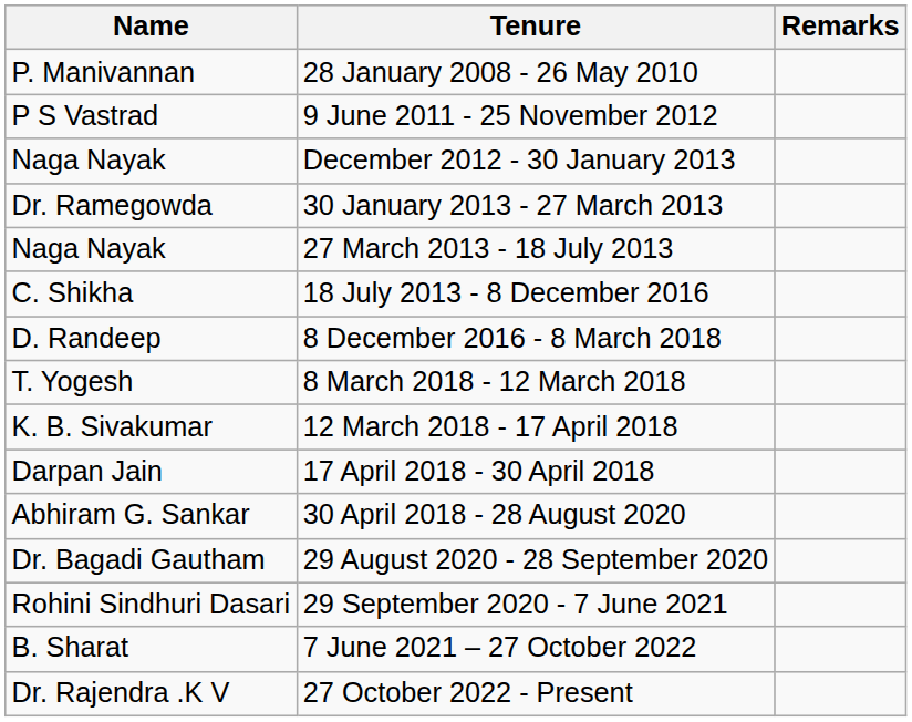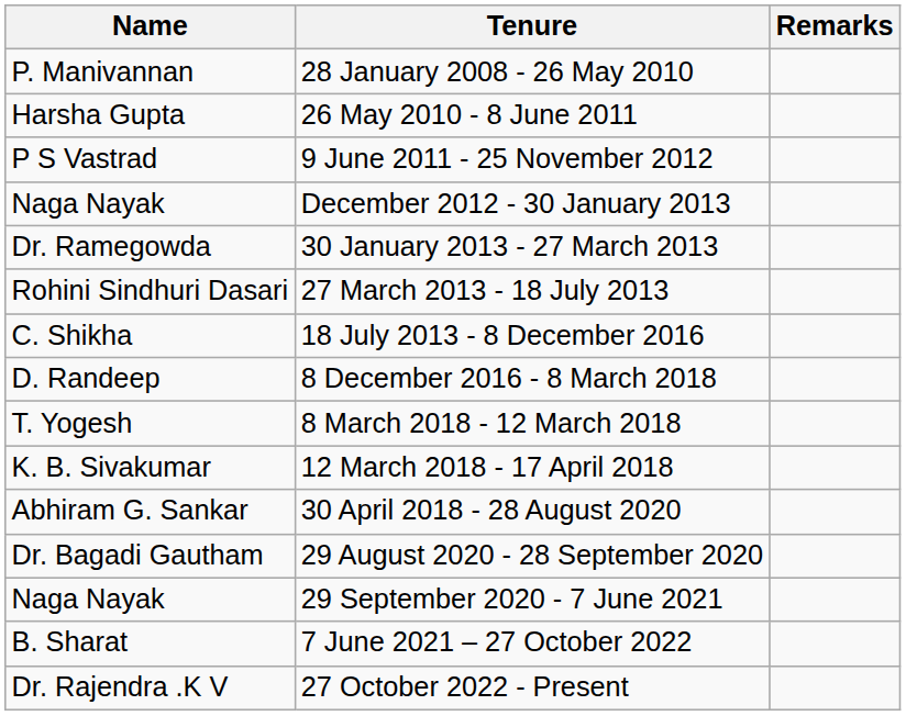+ row: Harsha Gupta | 26 May 2010 - 8 June 2011
27 March 2013 - 18 July 2013 | Name: Naga Nayak -> Rohini Sindhuri Dasari
- row: Darpan Jain | 17 April 2018 - 30 April 2018
29 September 2020 - 7 June 2021 | Name: Rohini Sindhuri Dasari -> Naga Nayak
